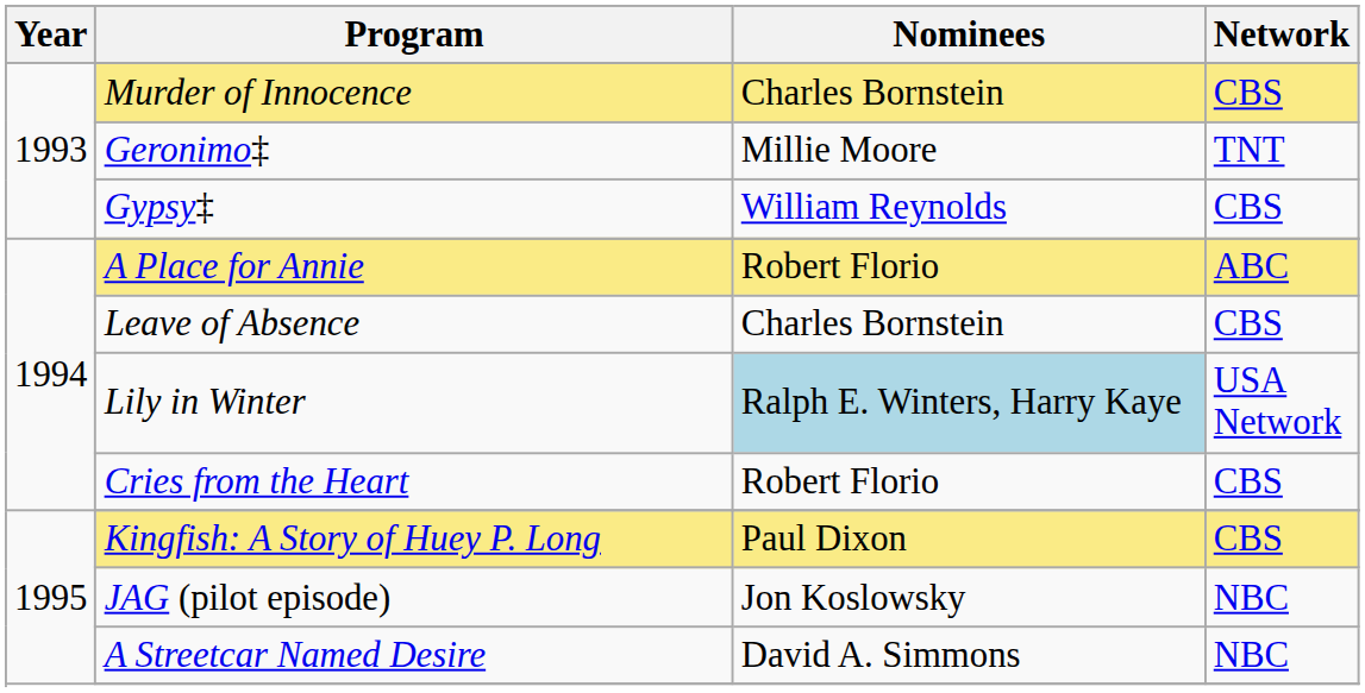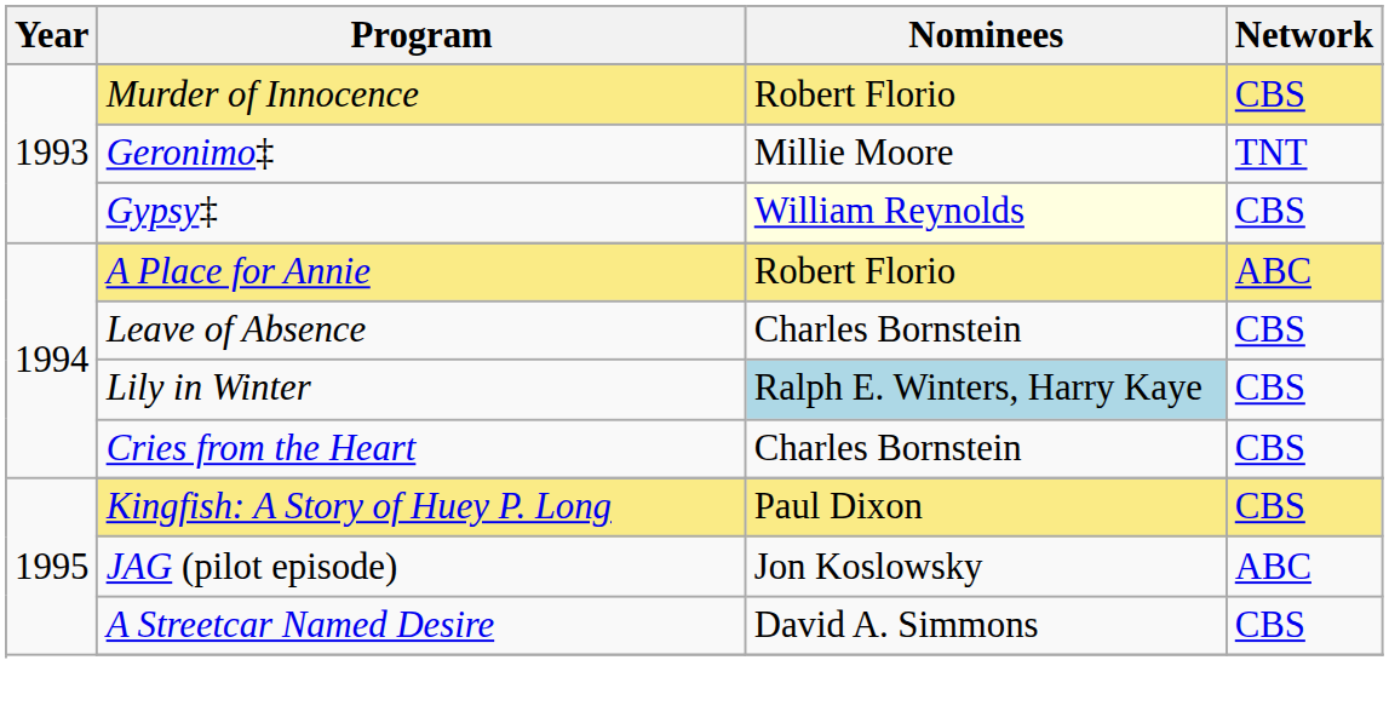Murder of Innocence | Nominees: Charles Bornstein -> Robert Florio
Gypsy‡ | Nominees: no background -> lightyellow background
Lily in Winter | Network: USA Network -> CBS
Cries from the Heart | Nominees: Robert Florio -> Charles Bornstein
JAG (pilot episode) | Network: NBC -> ABC
A Streetcar Named Desire | Network: NBC -> CBS
